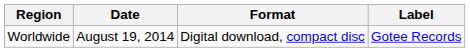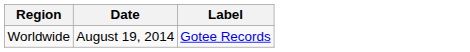- column: Format | Digital download, compact disc
